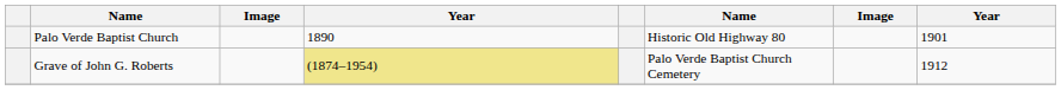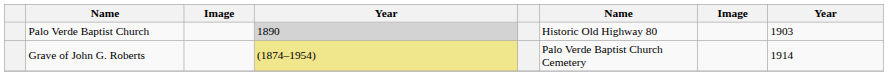Palo Verde Baptist Church | column 4: no background -> lightgrey background
Palo Verde Baptist Church | column 8: 1901 -> 1903
Grave of John G. Roberts | column 8: 1912 -> 1914
